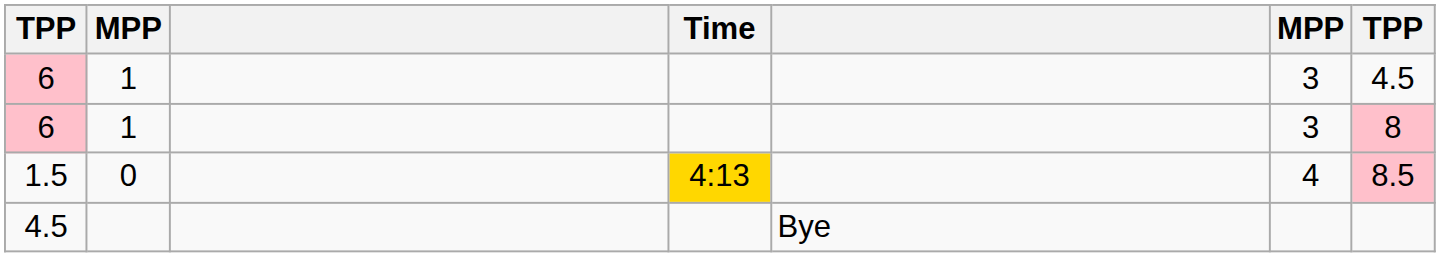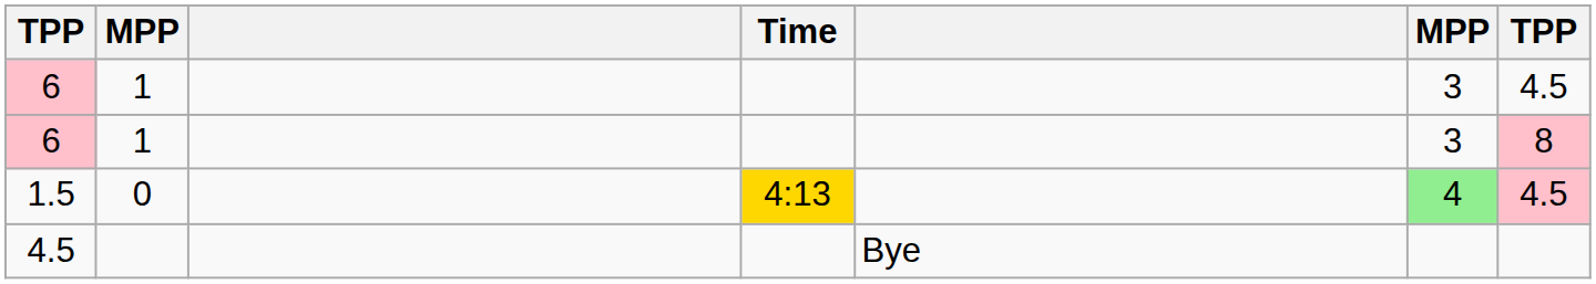1.5 | column 6: no background -> lightgreen background
1.5 | column 7: 8.5 -> 4.5
